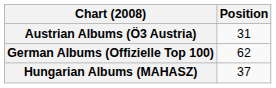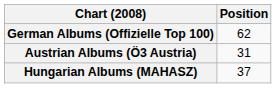rows swapped: Austrian Albums (Ö3 Austria) <-> German Albums (Offizielle Top 100)
